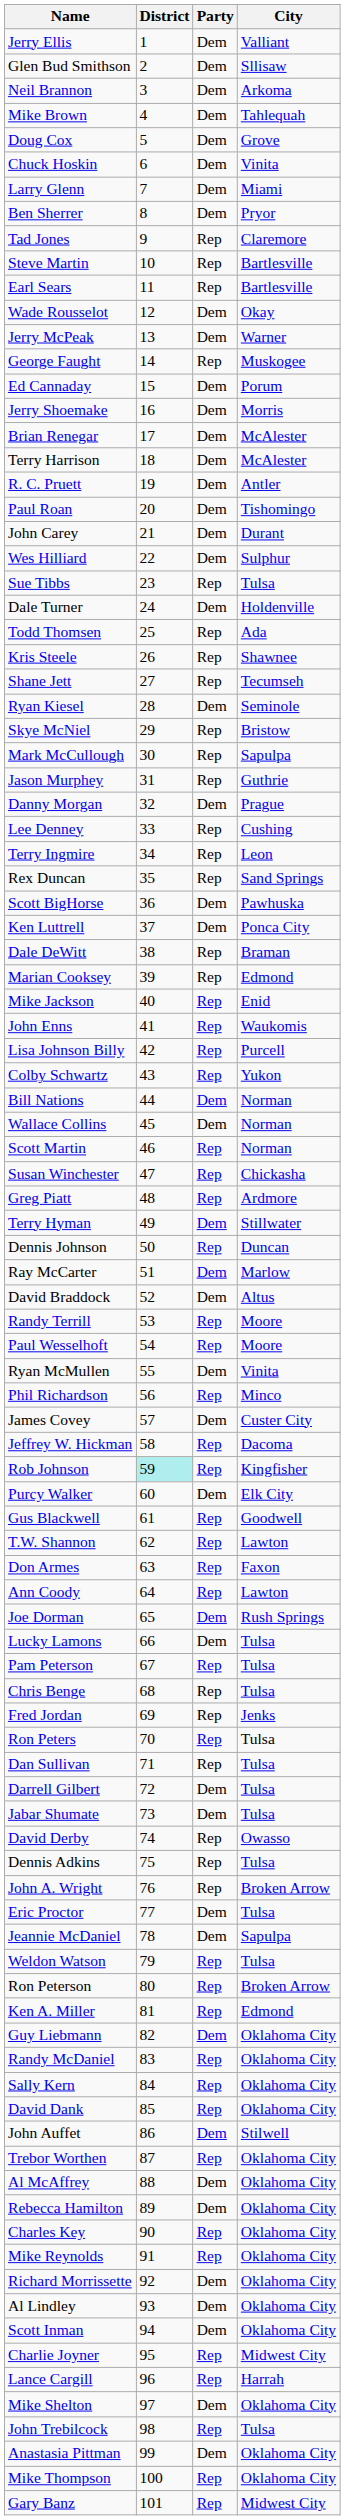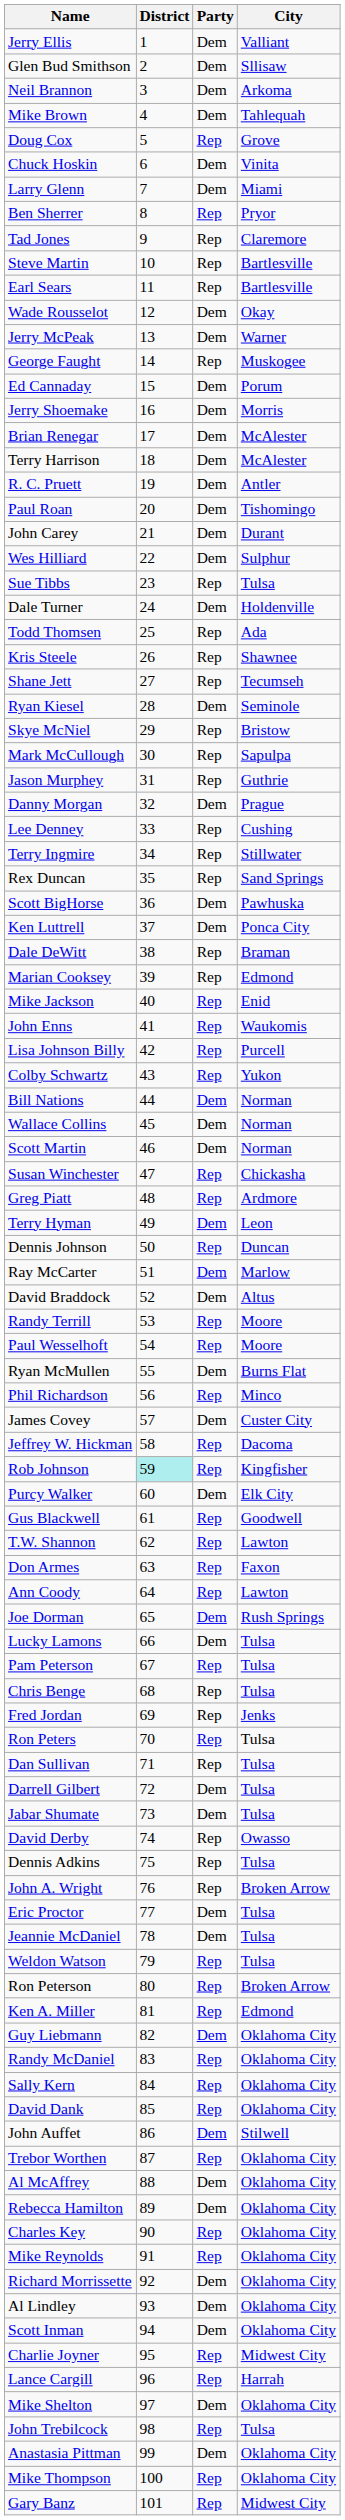Doug Cox | Party: Dem -> Rep
Ben Sherrer | Party: Dem -> Rep
Terry Ingmire | City: Leon -> Stillwater
Scott Martin | Party: Rep -> Dem
Terry Hyman | City: Stillwater -> Leon
Ryan McMullen | City: Vinita -> Burns Flat
Jeannie McDaniel | City: Sapulpa -> Tulsa
